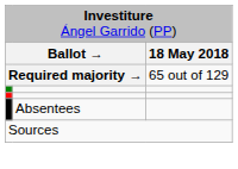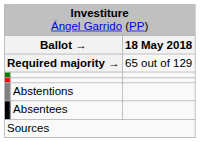+ row: Abstentions
